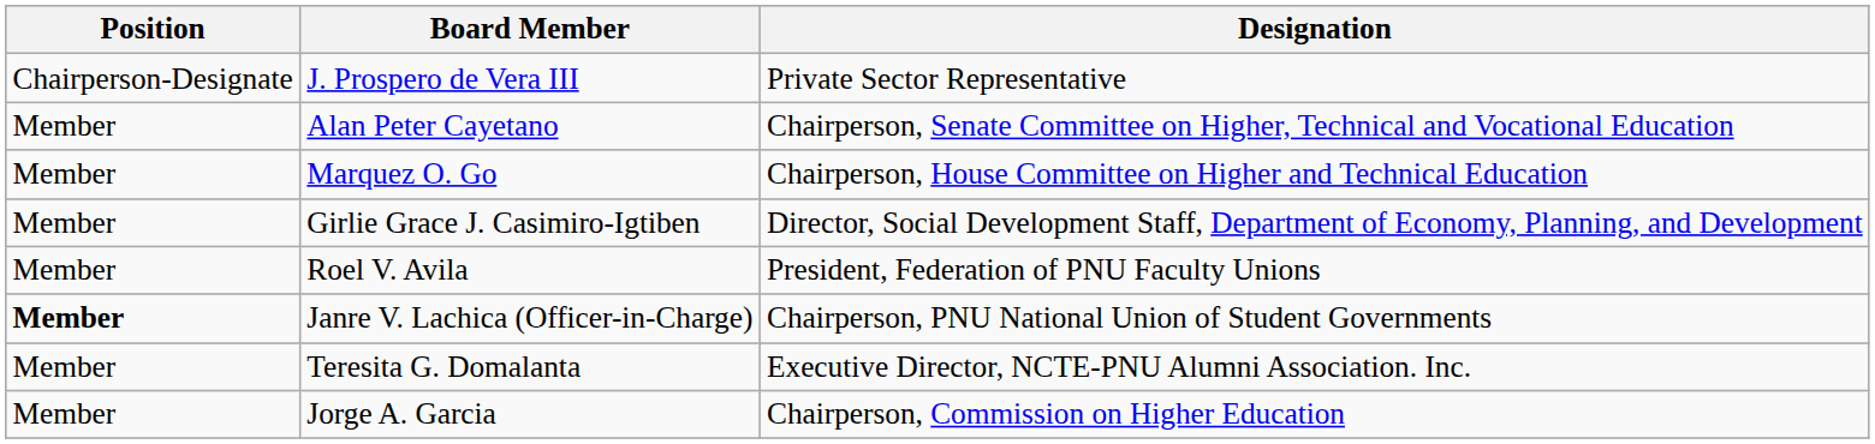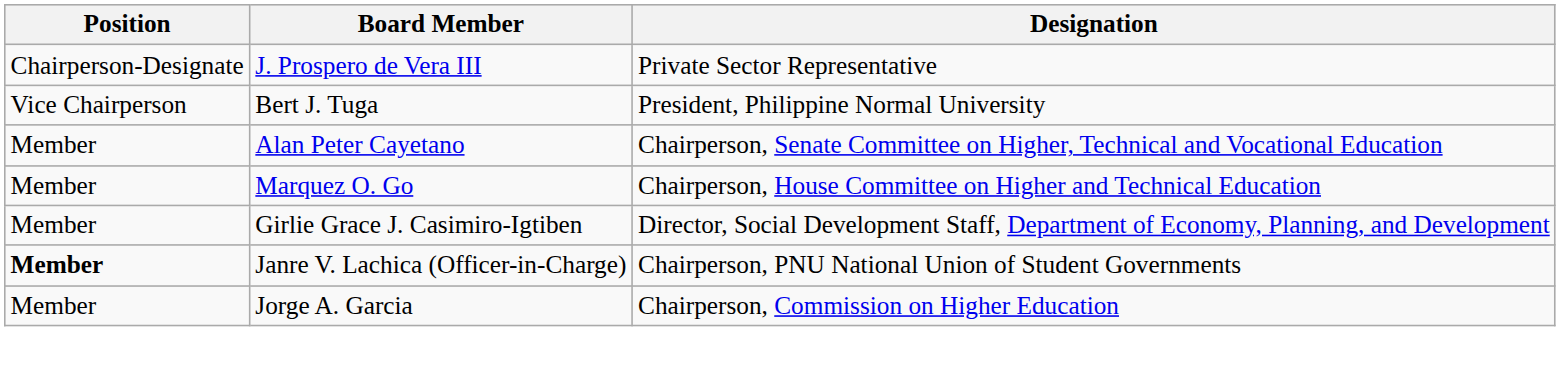+ row: Vice Chairperson | Bert J. Tuga | President, Philippine Normal University
- row: Member | Roel V. Avila | President, Federation of PNU Faculty Unions
- row: Member | Teresita G. Domalanta | Executive Director, NCTE-PNU Alumni Association. Inc.
